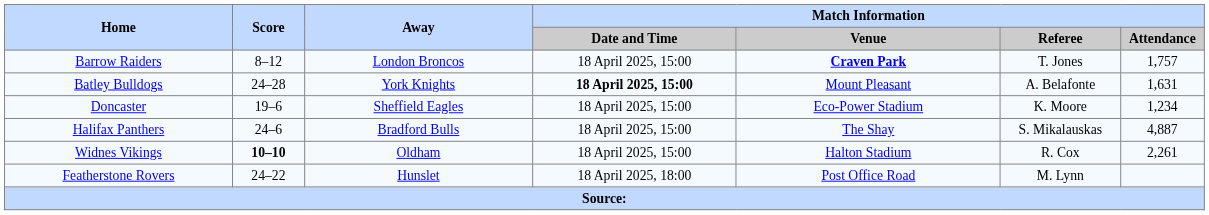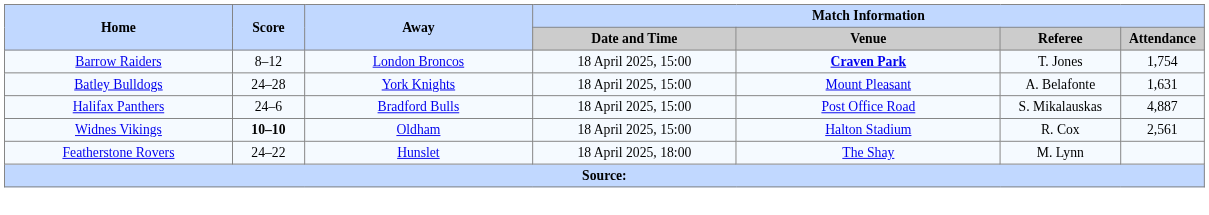Barrow Raiders | Match Information / Attendance: 1,757 -> 1,754
Batley Bulldogs | Match Information / Date and Time: bold -> normal
- row: Doncaster | 19–6 | Sheffield Eagles | 18 April 2025, 15:00 | Eco-Power Stadium | K. Moore | 1,234
Halifax Panthers | Match Information / Venue: The Shay -> Post Office Road
Widnes Vikings | Match Information / Attendance: 2,261 -> 2,561
Featherstone Rovers | Match Information / Venue: Post Office Road -> The Shay
